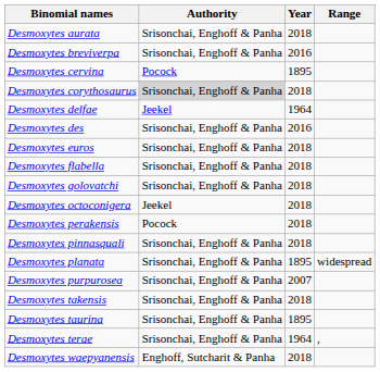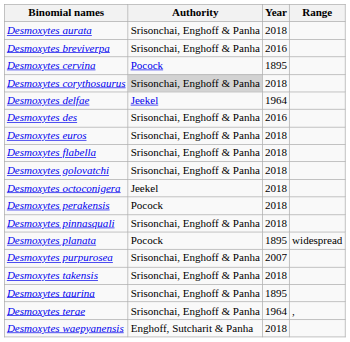Desmoxytes planata | Authority: Srisonchai, Enghoff & Panha -> Pocock
